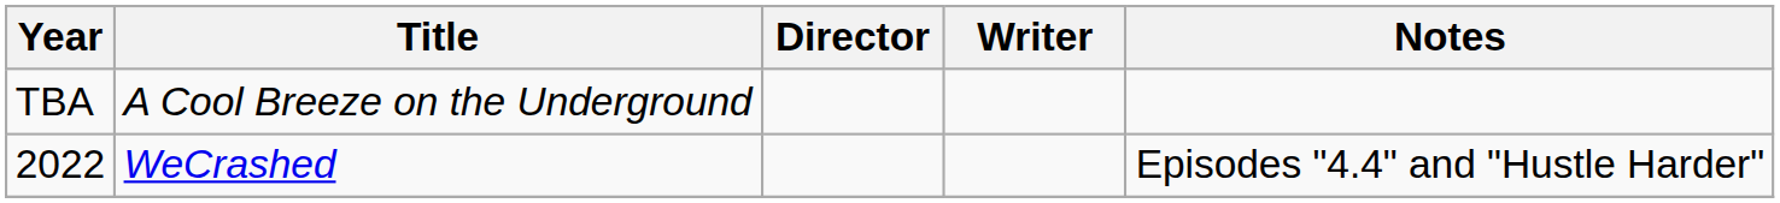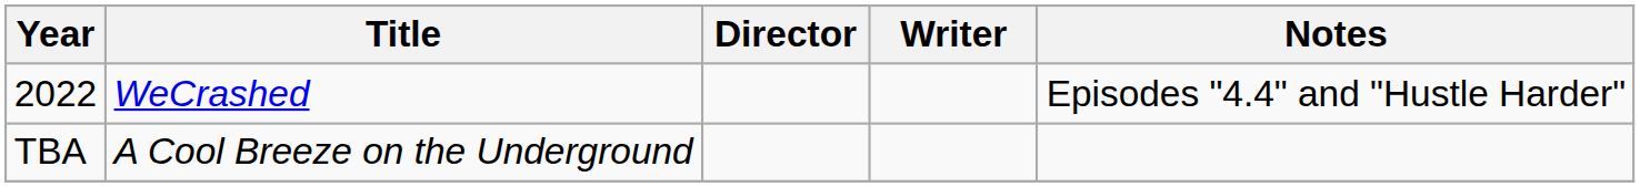rows swapped: 2022 <-> TBA
